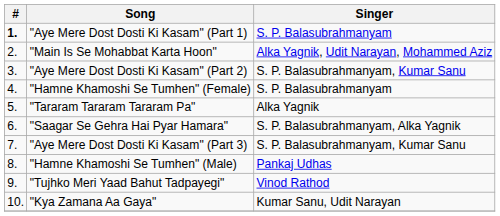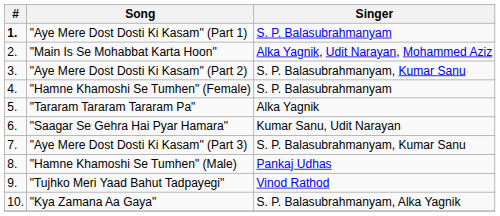"Saagar Se Gehra Hai Pyar Hamara" | Singer: S. P. Balasubrahmanyam, Alka Yagnik -> Kumar Sanu, Udit Narayan
"Kya Zamana Aa Gaya" | Singer: Kumar Sanu, Udit Narayan -> S. P. Balasubrahmanyam, Alka Yagnik
